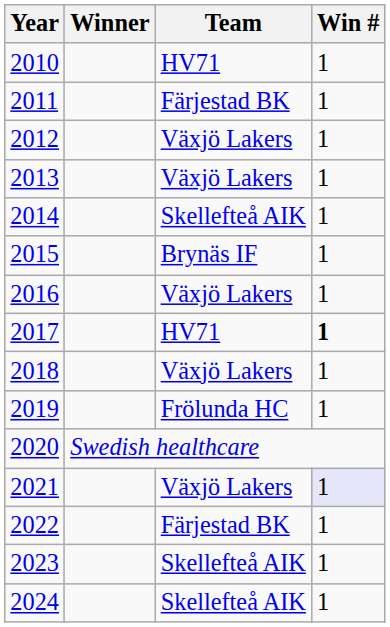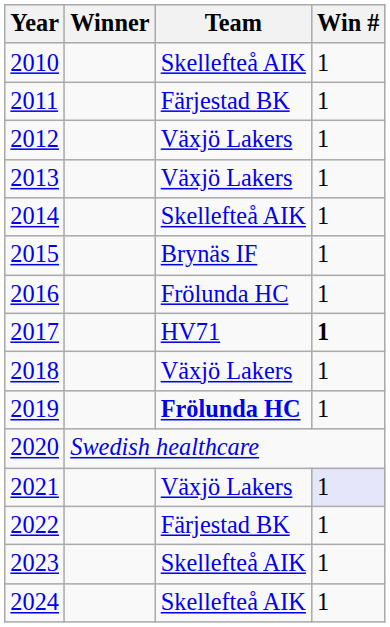2010 | Team: HV71 -> Skellefteå AIK
2016 | Team: Växjö Lakers -> Frölunda HC
2019 | Team: normal -> bold
